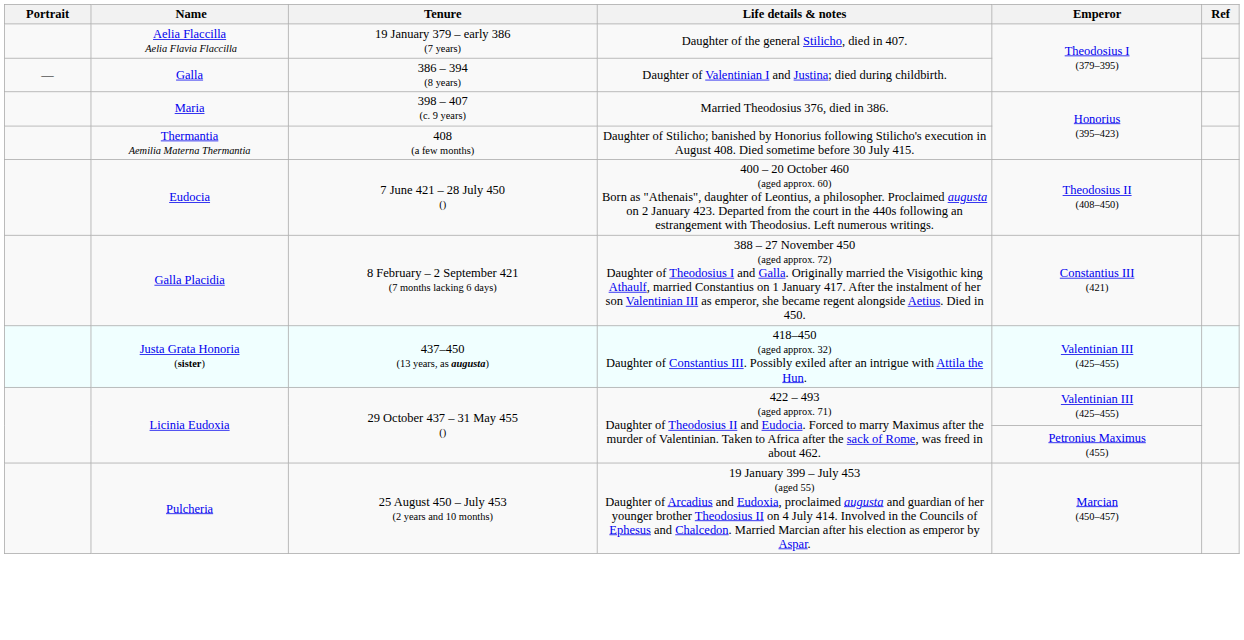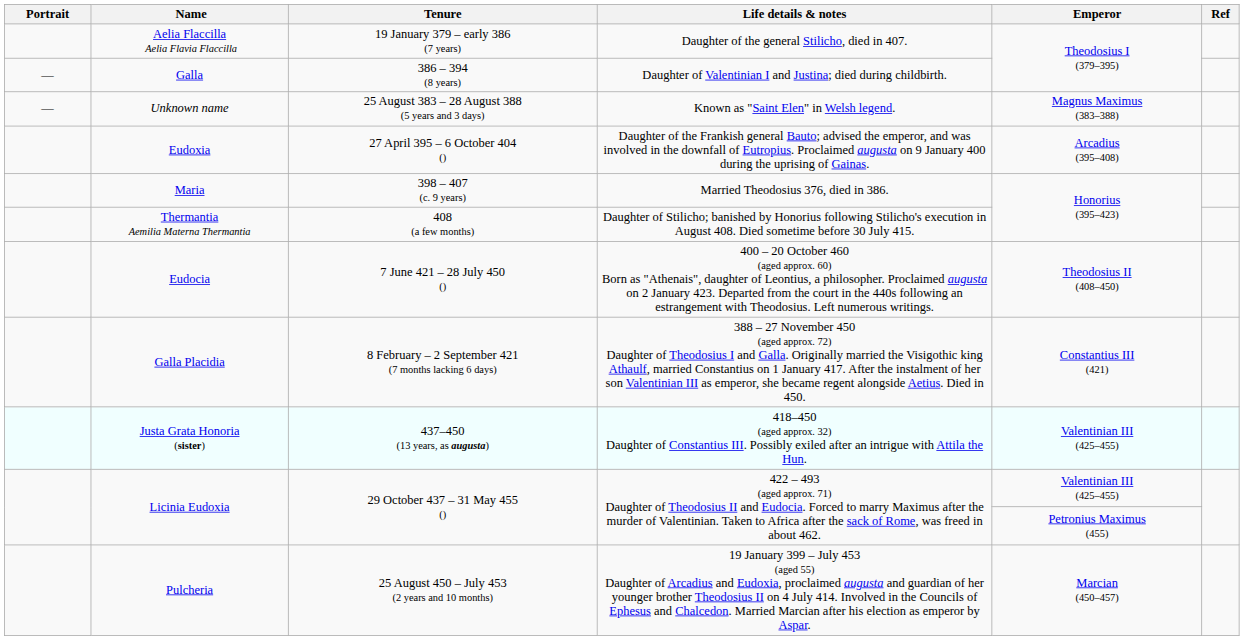+ row: — | Unknown name | 25 August 383 – 28 August 388 (5 years and 3 days) | Known as "Saint Elen" in Welsh legend. | Magnus Maximus (383–388)
+ row: Eudoxia | 27 April 395 – 6 October 404 () | Daughter of the Frankish general Bauto; advised the emperor, and was involved in the downfall of Eutropius. Proclaimed augusta on 9 January 400 during the uprising of Gainas. | Arcadius (395–408)
